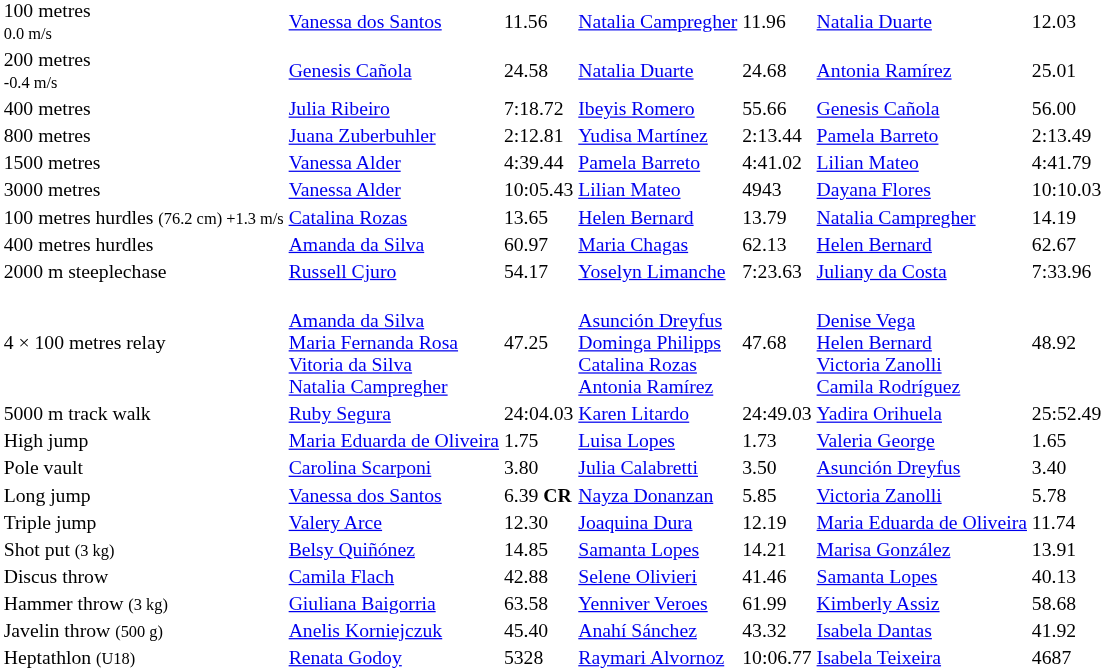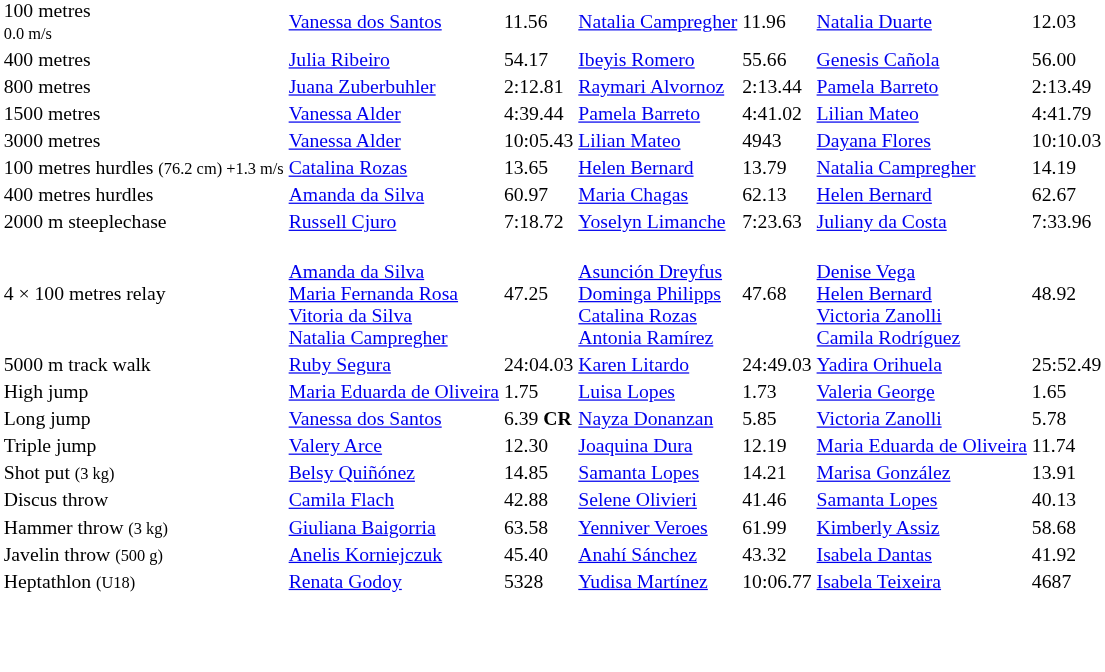- row: 200 metres -0.4 m/s | Genesis Cañola | 24.58 | Natalia Duarte | 24.68 | Antonia Ramírez | 25.01
400 metres | column 3: 7:18.72 -> 54.17
800 metres | column 4: Yudisa Martínez -> Raymari Alvornoz
2000 m steeplechase | column 3: 54.17 -> 7:18.72
- row: Pole vault | Carolina Scarponi | 3.80 | Julia Calabretti | 3.50 | Asunción Dreyfus | 3.40
Heptathlon (U18) | column 4: Raymari Alvornoz -> Yudisa Martínez
